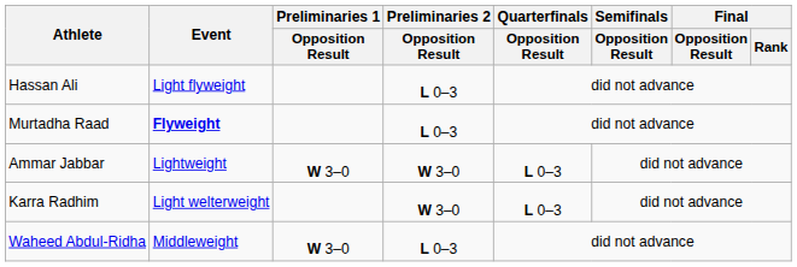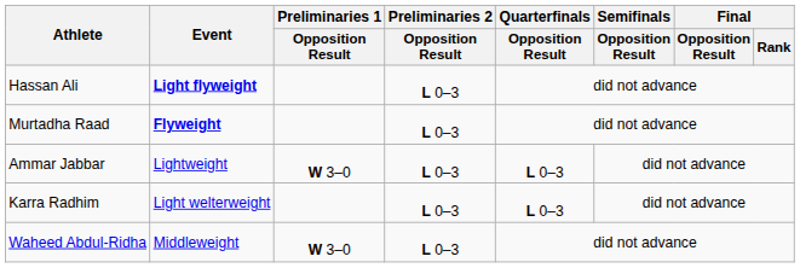Hassan Ali | Event: normal -> bold
Ammar Jabbar | Preliminaries 2 / Opposition Result: W 3–0 -> L 0–3
Karra Radhim | Preliminaries 2 / Opposition Result: W 3–0 -> L 0–3
